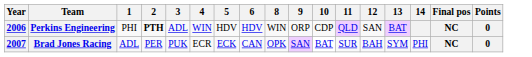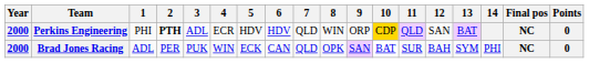+ column: 7 | QLD | QLD
Perkins Engineering | Year: 2006 -> 2000
Perkins Engineering | 4: WIN -> ECR
Perkins Engineering | 10: no background -> gold background
Brad Jones Racing | Year: 2007 -> 2000
Brad Jones Racing | 4: ECR -> WIN
